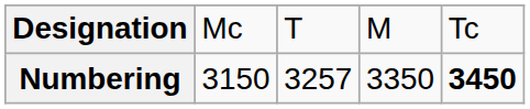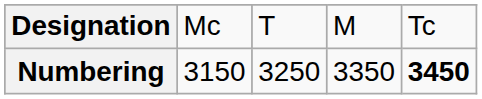Numbering | column 3: 3257 -> 3250
